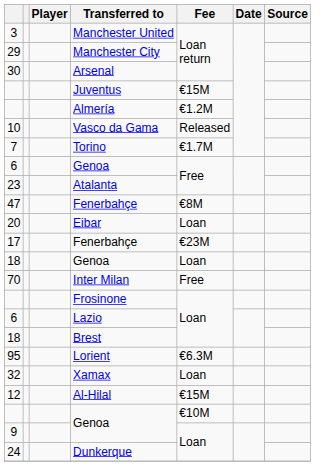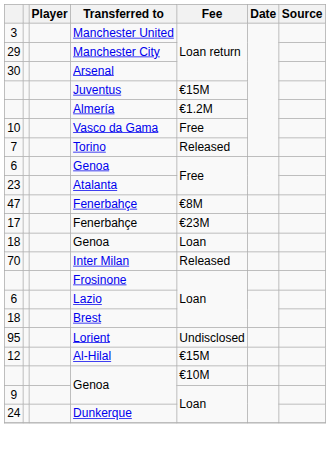Vasco da Gama | Fee: Released -> Free
Torino | Fee: €1.7M -> Released
- row: 20 | Eibar | Loan
Inter Milan | Fee: Free -> Released
Lorient | Fee: €6.3M -> Undisclosed
- row: 32 | Xamax | Loan
